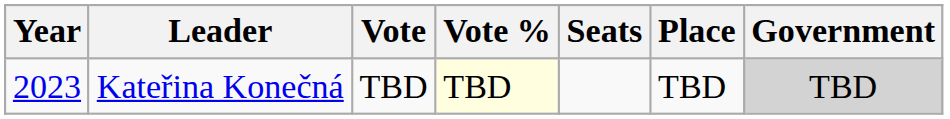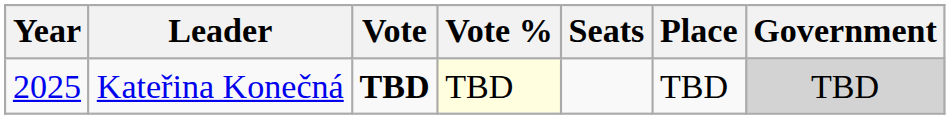Kateřina Konečná | Year: 2023 -> 2025
Kateřina Konečná | Vote: normal -> bold
